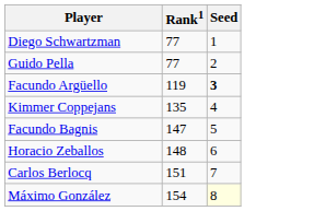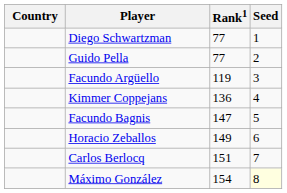+ column: Country
Facundo Argüello | Seed: bold -> normal
Kimmer Coppejans | Rank1: 135 -> 136
Horacio Zeballos | Rank1: 148 -> 149
